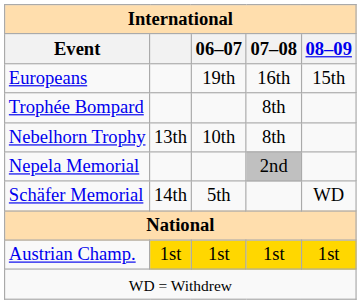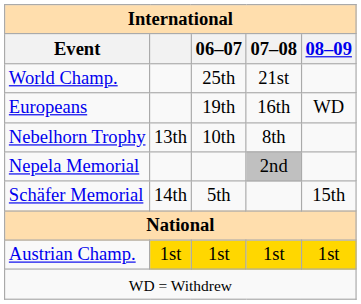+ row: World Champ. | 25th | 21st
Europeans | 08–09: 15th -> WD
- row: Trophée Bompard | 8th
Schäfer Memorial | 08–09: WD -> 15th
